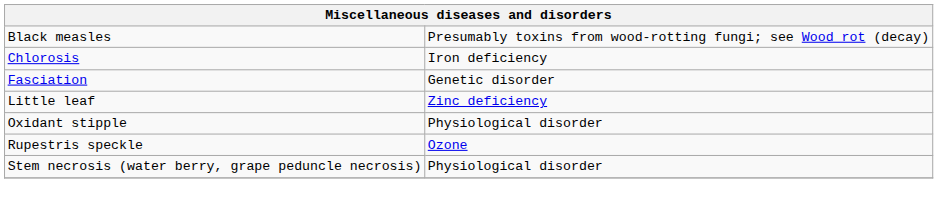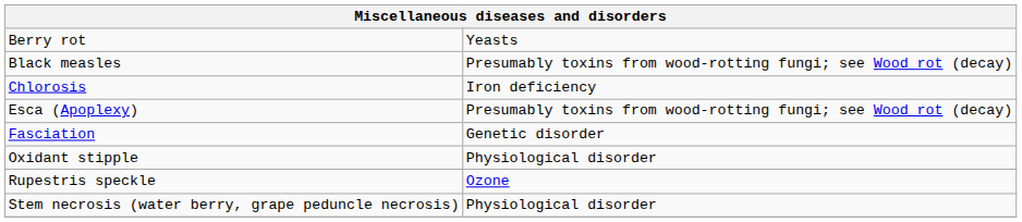+ row: Berry rot | Yeasts
+ row: Esca (Apoplexy) | Presumably toxins from wood-rotting fungi; see Wood rot (decay)
- row: Little leaf | Zinc deficiency
